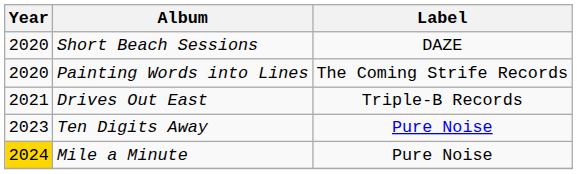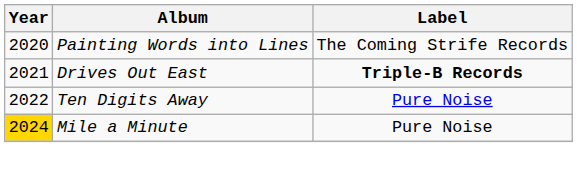- row: 2020 | Short Beach Sessions | DAZE
Drives Out East | Label: normal -> bold
Ten Digits Away | Year: 2023 -> 2022
